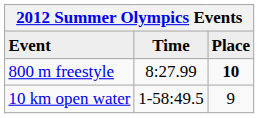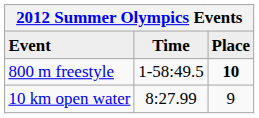800 m freestyle | Time: 8:27.99 -> 1-58:49.5
10 km open water | Time: 1-58:49.5 -> 8:27.99
